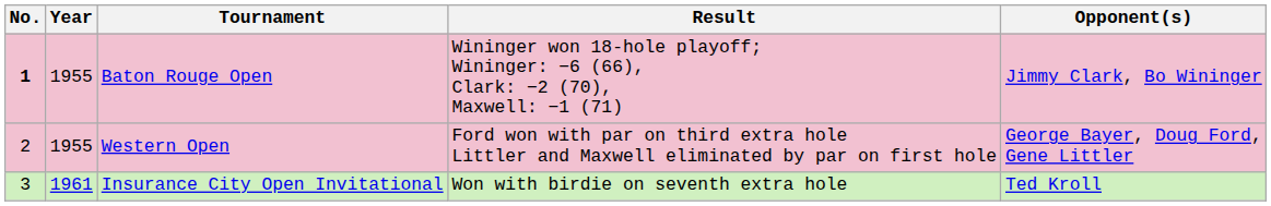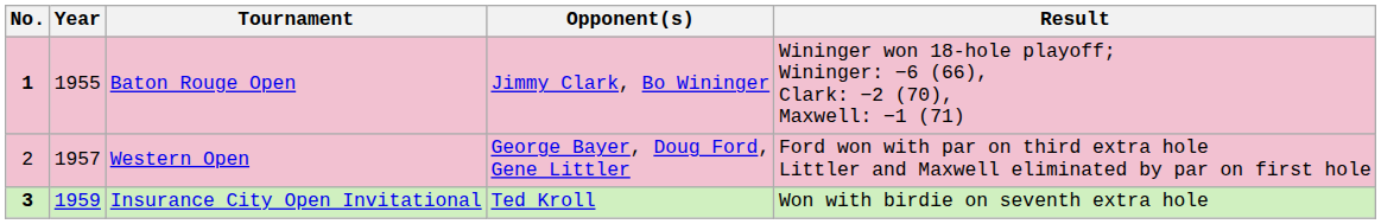columns swapped: Opponent(s) <-> Result
Western Open | Year: 1955 -> 1957
Insurance City Open Invitational | No.: normal -> bold
Insurance City Open Invitational | Year: 1961 -> 1959
